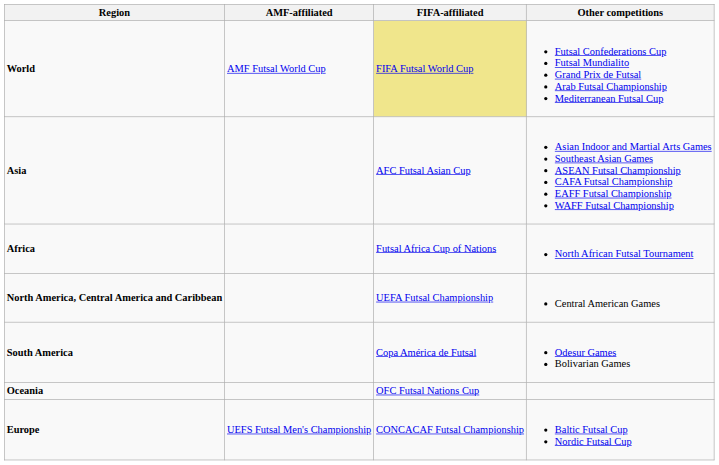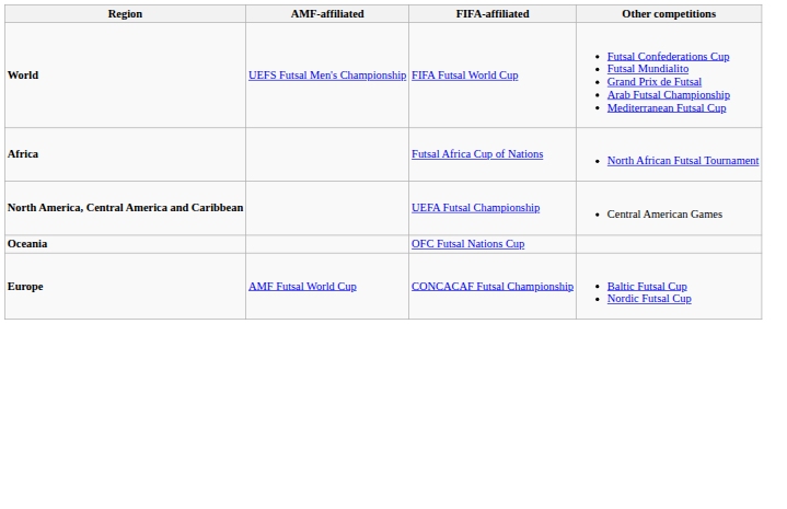World | AMF-affiliated: AMF Futsal World Cup -> UEFS Futsal Men's Championship
World | FIFA-affiliated: khaki background -> no background
- row: Asia | AFC Futsal Asian Cup | Asian Indoor and Martial Arts Games Southeast Asian Games ASEAN Futsal Championship CAFA Futsal Championship EAFF Futsal Championship WAFF Futsal Championship
- row: South America | Copa América de Futsal | Odesur Games Bolivarian Games
Europe | AMF-affiliated: UEFS Futsal Men's Championship -> AMF Futsal World Cup
